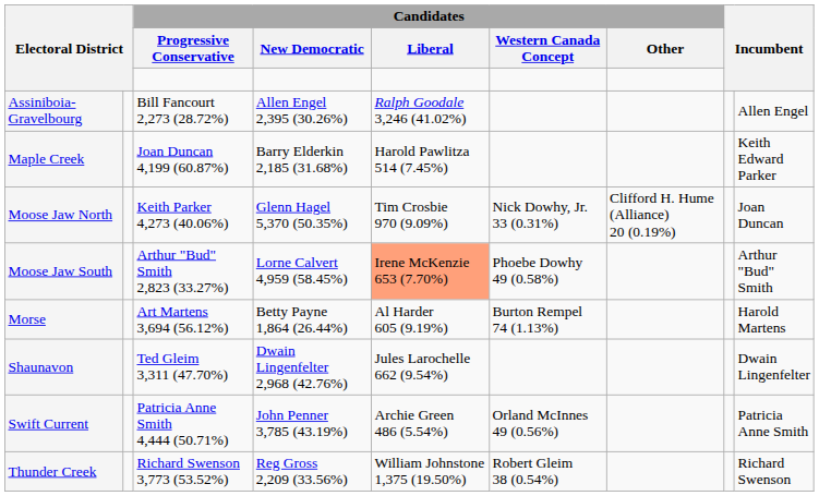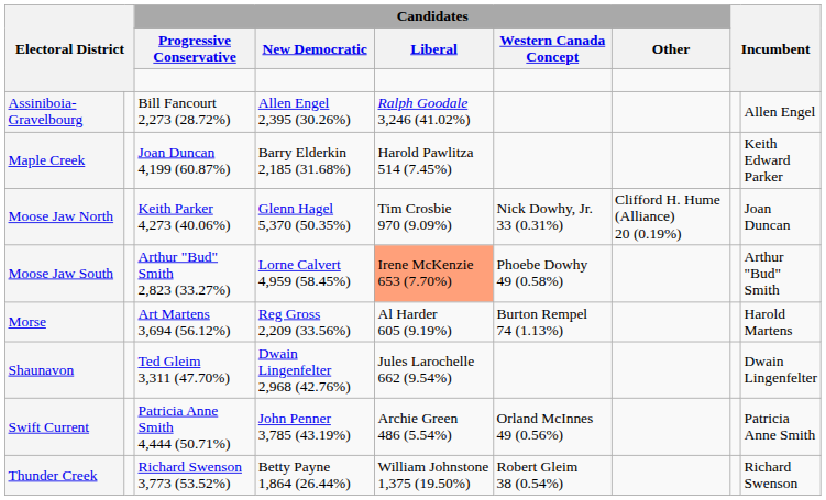Morse | Candidates / New Democratic: Betty Payne 1,864 (26.44%) -> Reg Gross 2,209 (33.56%)
Thunder Creek | Candidates / New Democratic: Reg Gross 2,209 (33.56%) -> Betty Payne 1,864 (26.44%)
